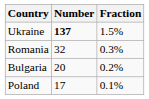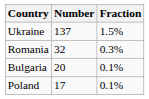Ukraine | Number: bold -> normal
Bulgaria | Fraction: 0.2% -> 0.1%
